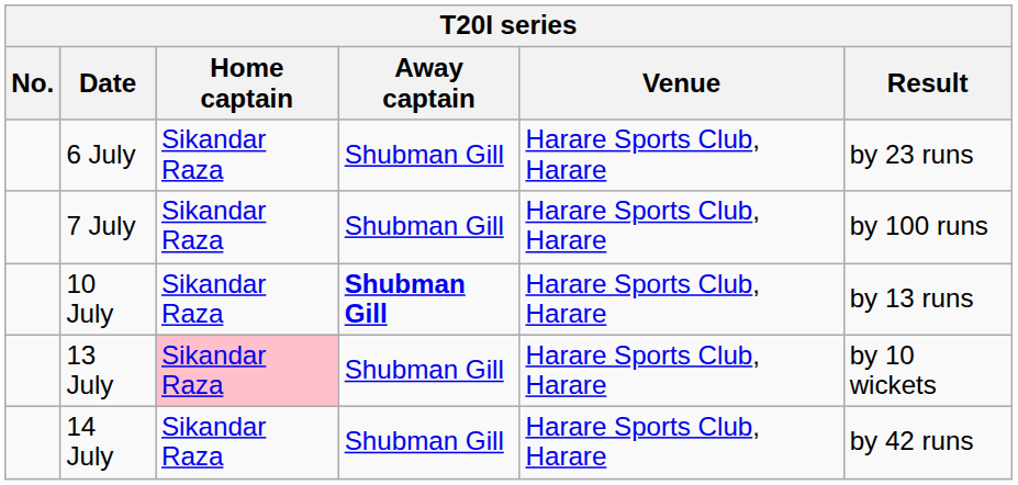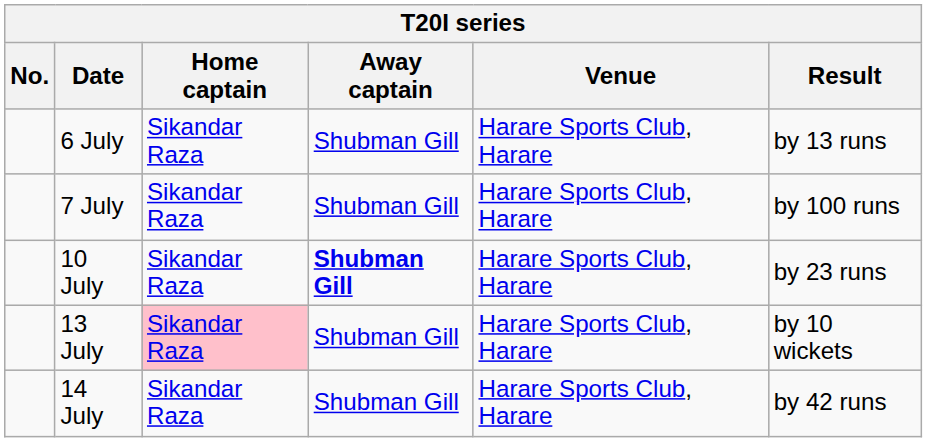6 July | Result: by 23 runs -> by 13 runs
10 July | Result: by 13 runs -> by 23 runs
